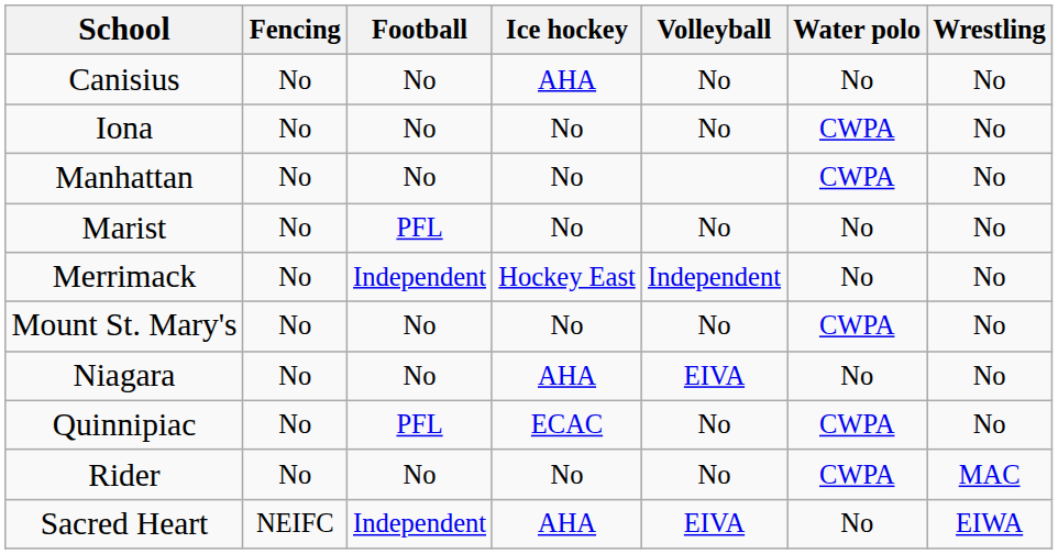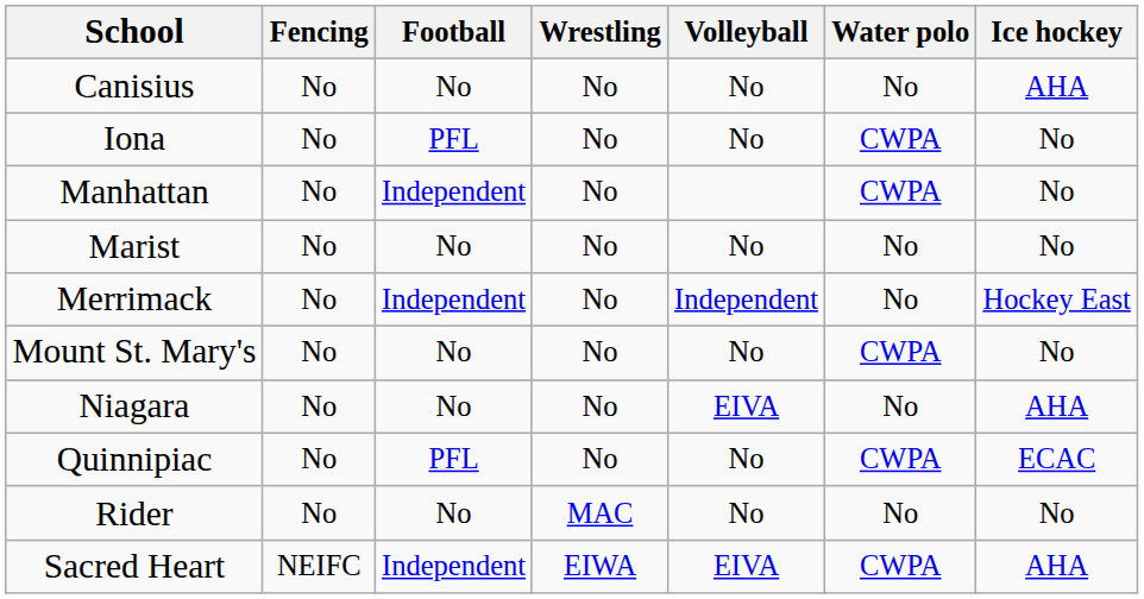columns swapped: Ice hockey <-> Wrestling
Iona | Football: No -> PFL
Manhattan | Football: No -> Independent
Marist | Football: PFL -> No
Rider | Water polo: CWPA -> No
Sacred Heart | Water polo: No -> CWPA
